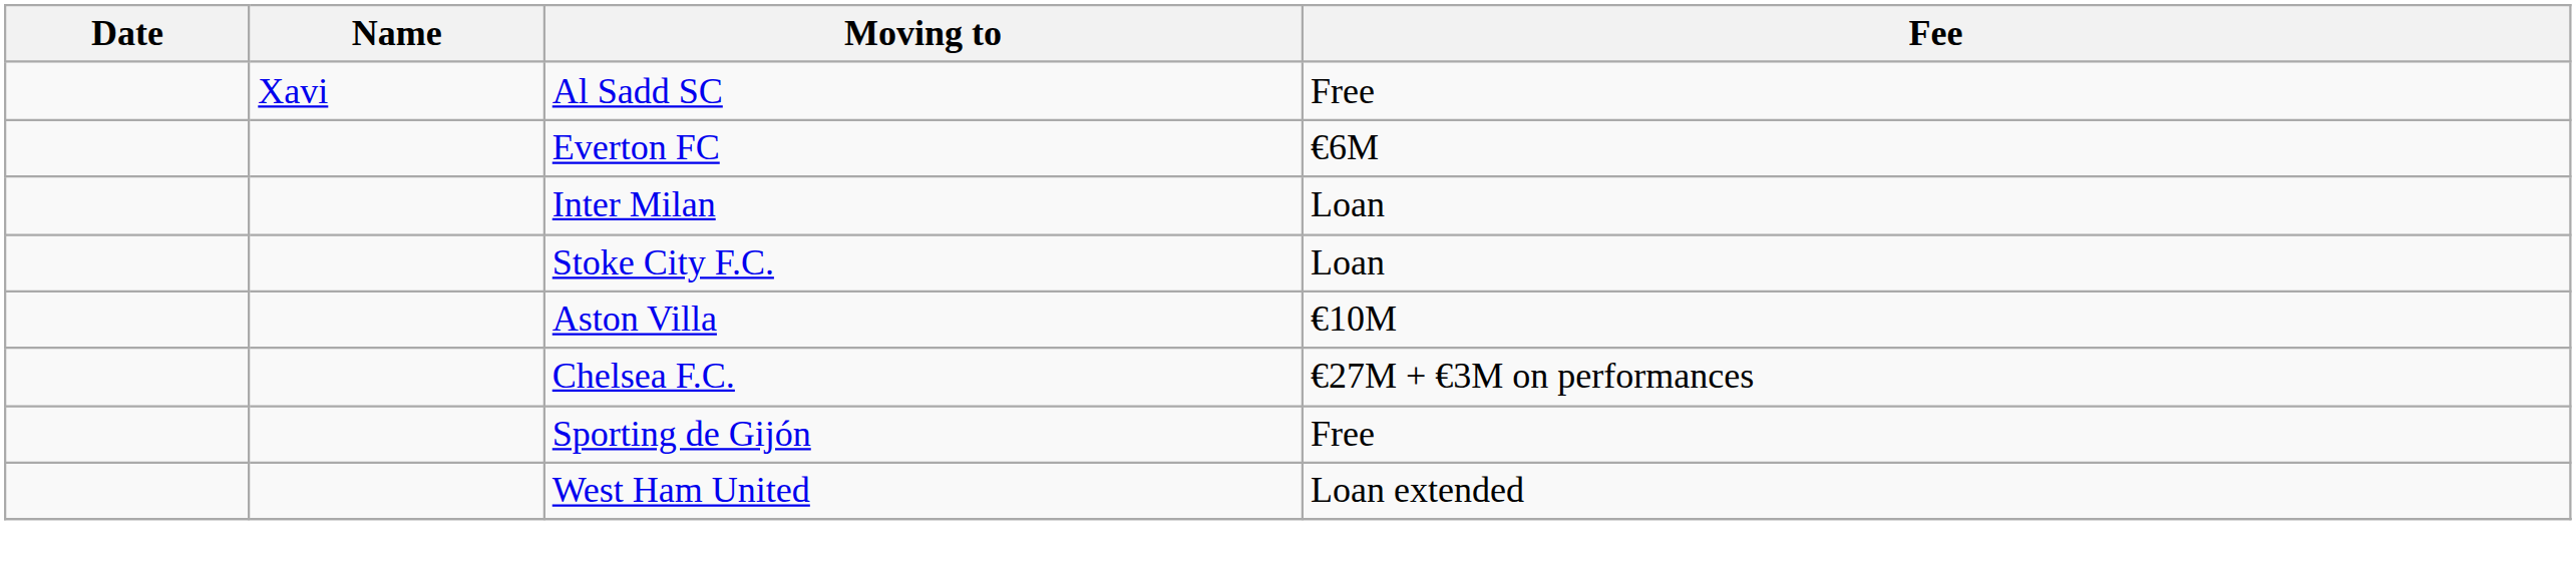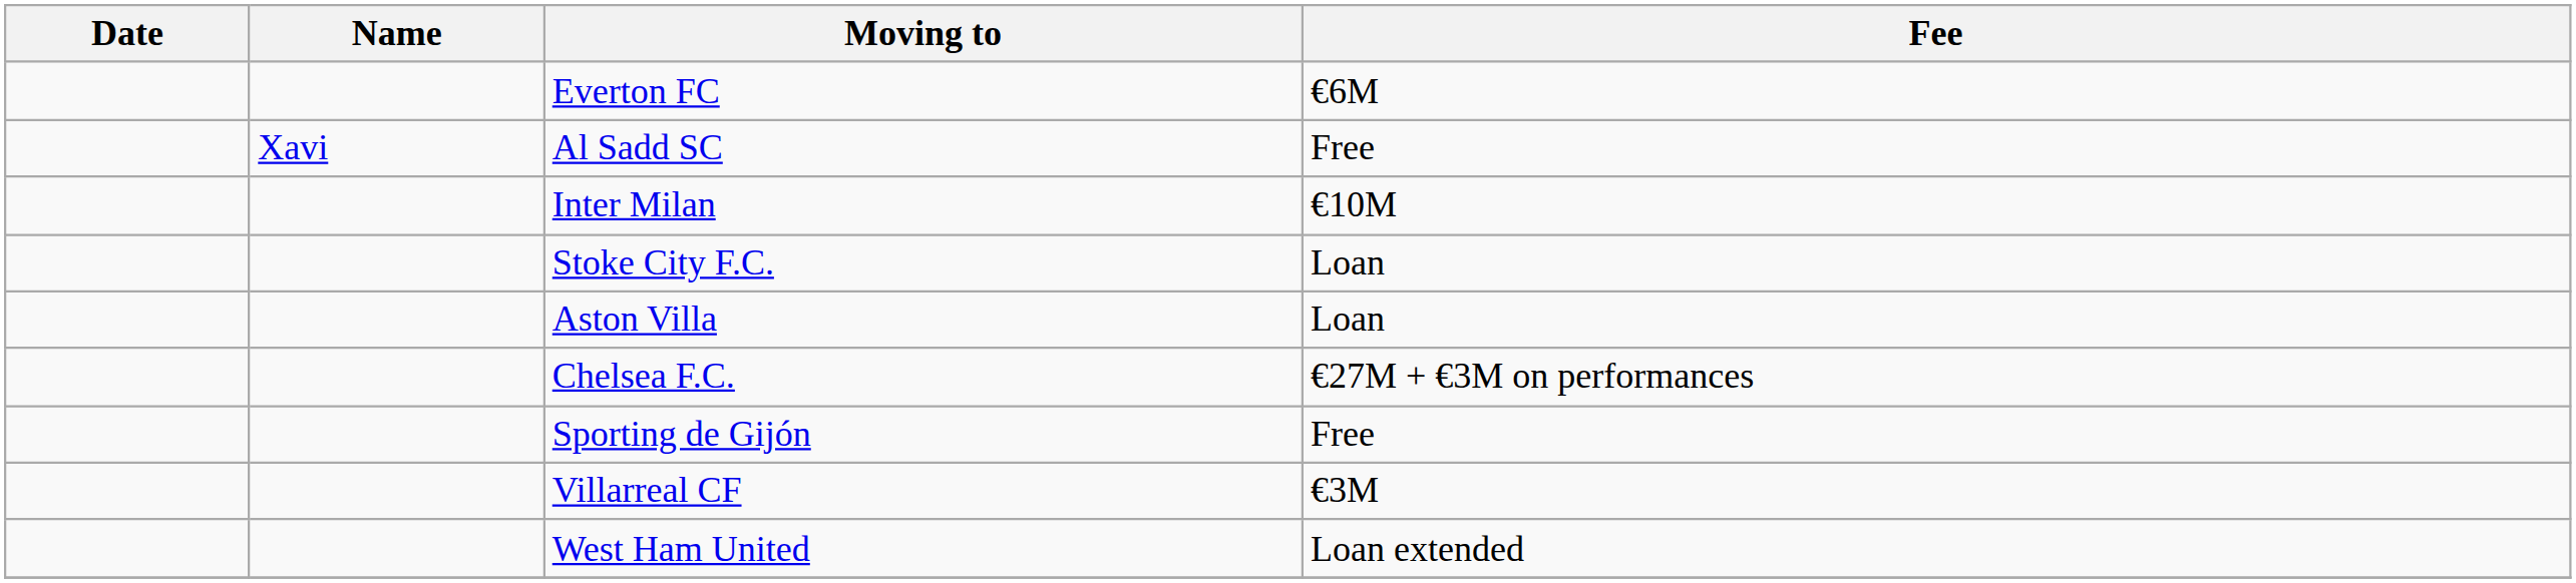rows swapped: Al Sadd SC <-> Everton FC
Inter Milan | Fee: Loan -> €10M
Aston Villa | Fee: €10M -> Loan
+ row: Villarreal CF | €3M
